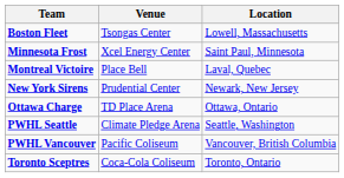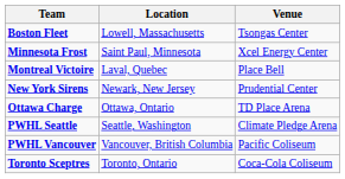columns swapped: Location <-> Venue
